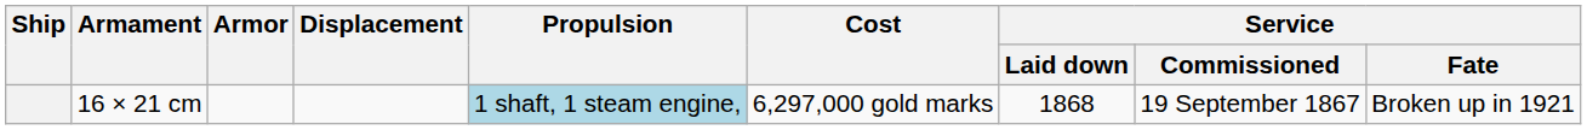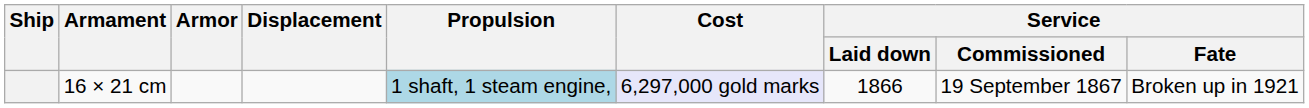16 × 21 cm | Cost: no background -> lavender background
16 × 21 cm | Service / Laid down: 1868 -> 1866
